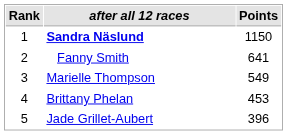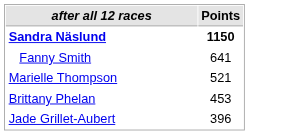- column: Rank | 1 | 2 | 3 | 4 | 5
Sandra Näslund | Points: normal -> bold
Marielle Thompson | Points: 549 -> 521
